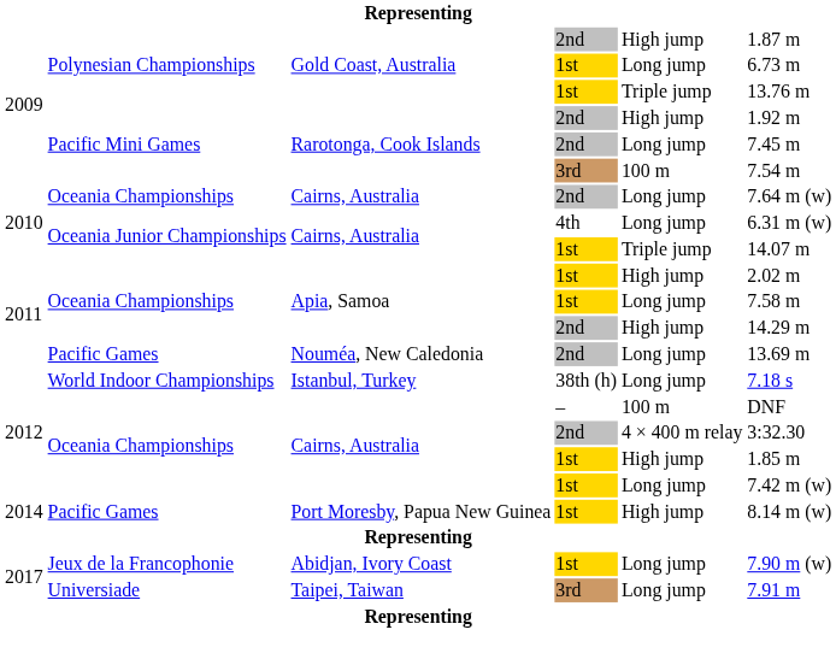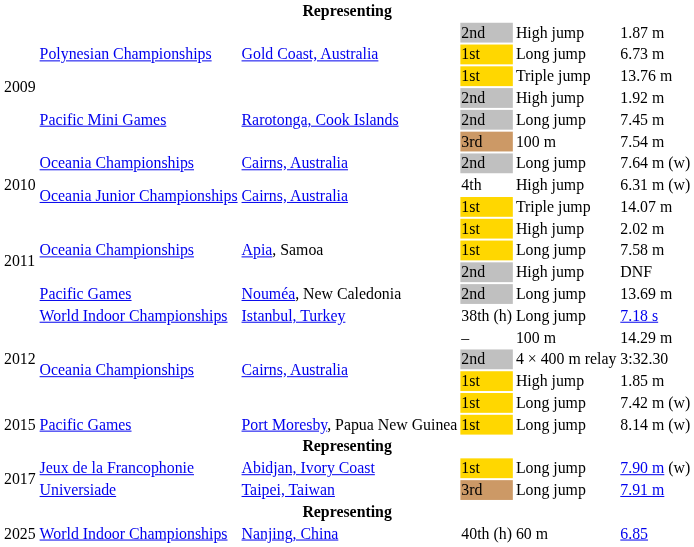Cairns, Australia / 4th | column 5: Long jump -> High jump
Apia, Samoa / 2nd | column 6: 14.29 m -> DNF
Cairns, Australia / – | column 6: DNF -> 14.29 m
Port Moresby, Papua New Guinea | column 1: 2014 -> 2015
Port Moresby, Papua New Guinea | column 5: High jump -> Long jump
+ row: 2025 | World Indoor Championships | Nanjing, China | 40th (h) | 60 m | 6.85
